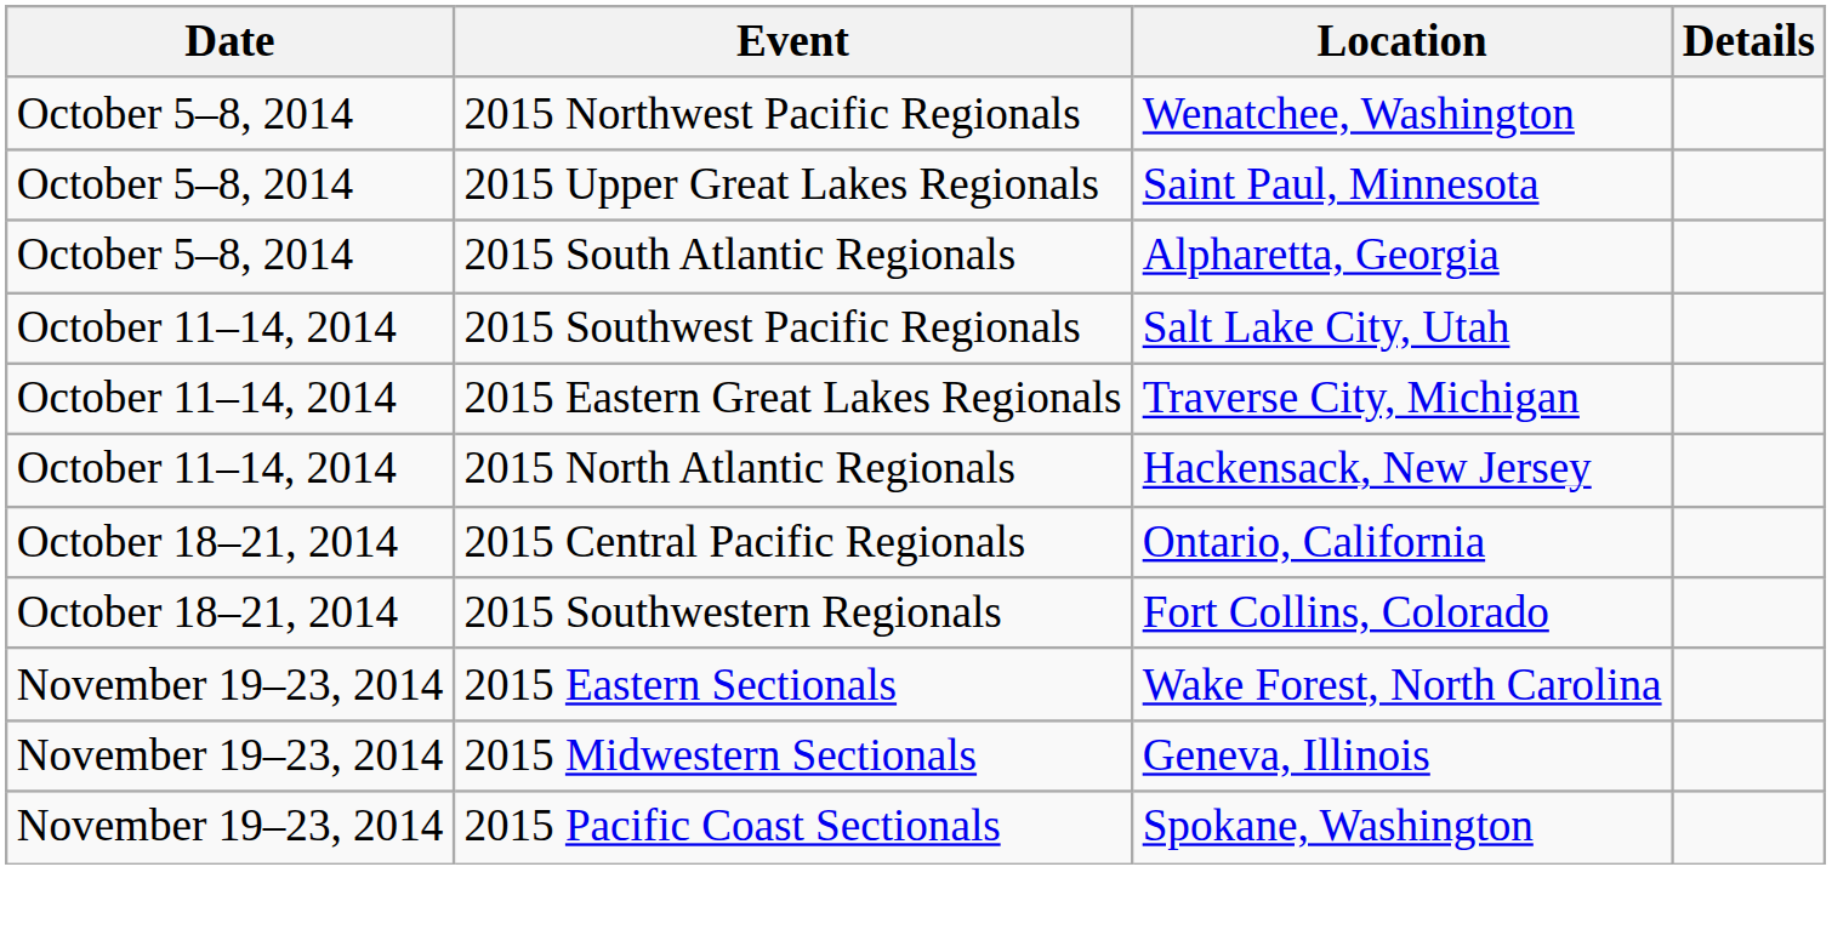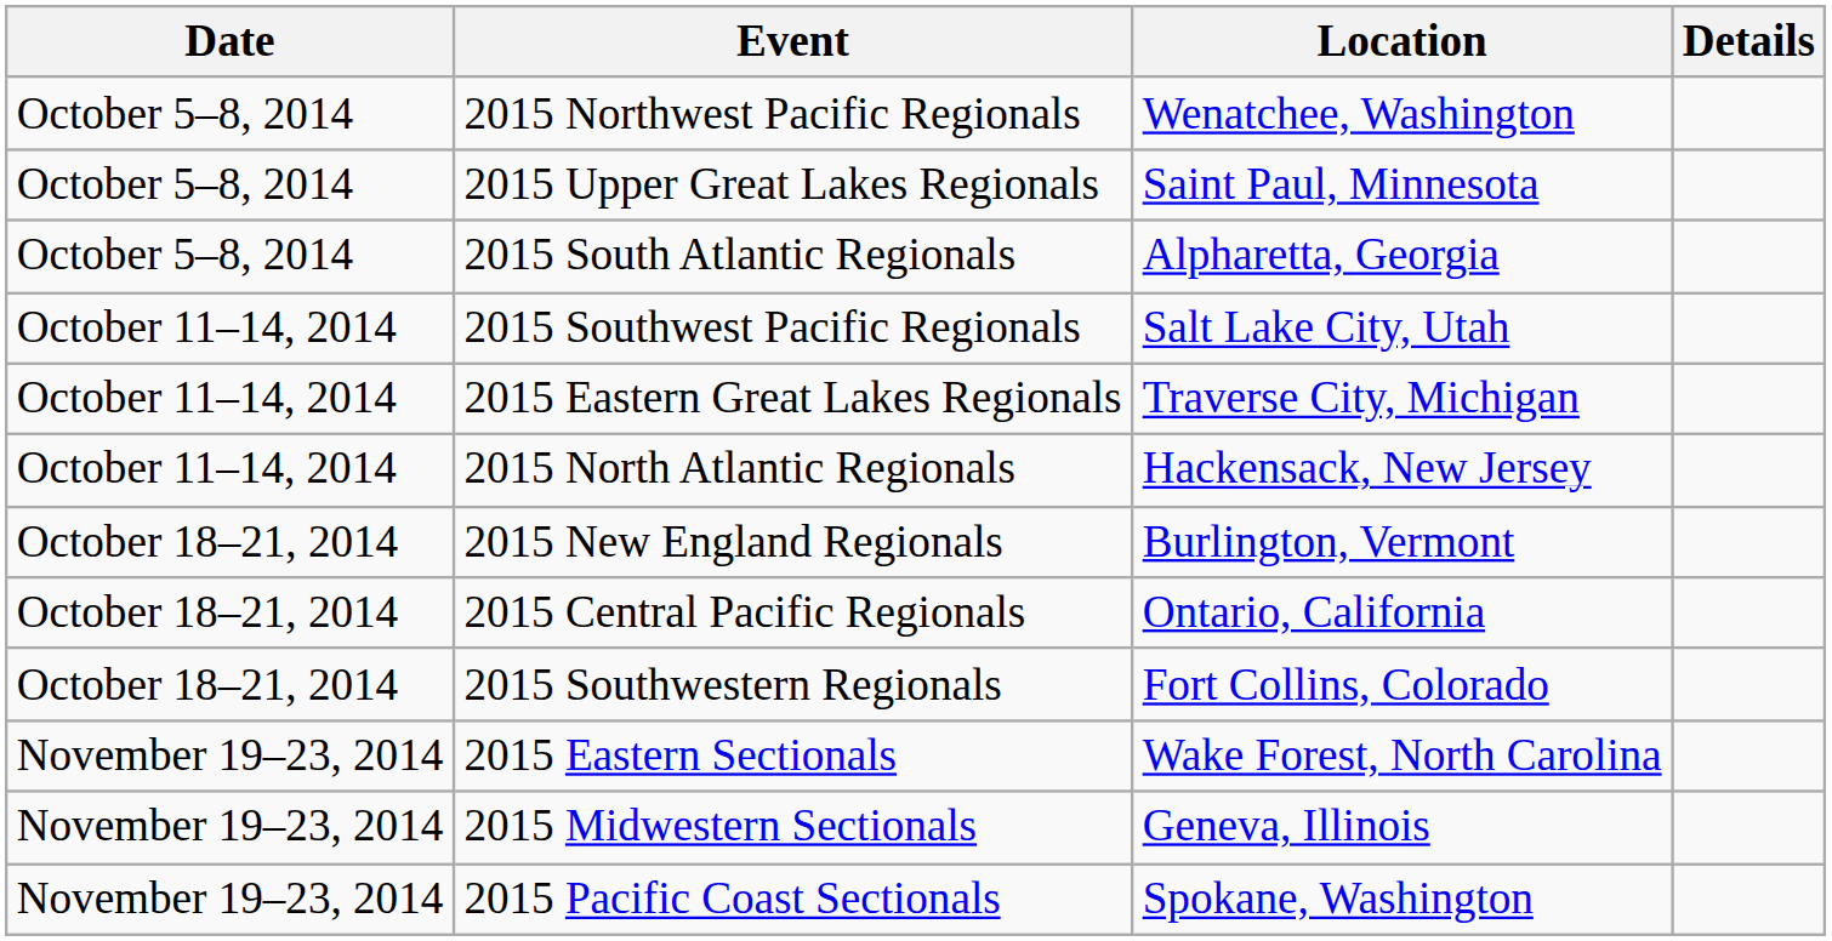+ row: October 18–21, 2014 | 2015 New England Regionals | Burlington, Vermont
